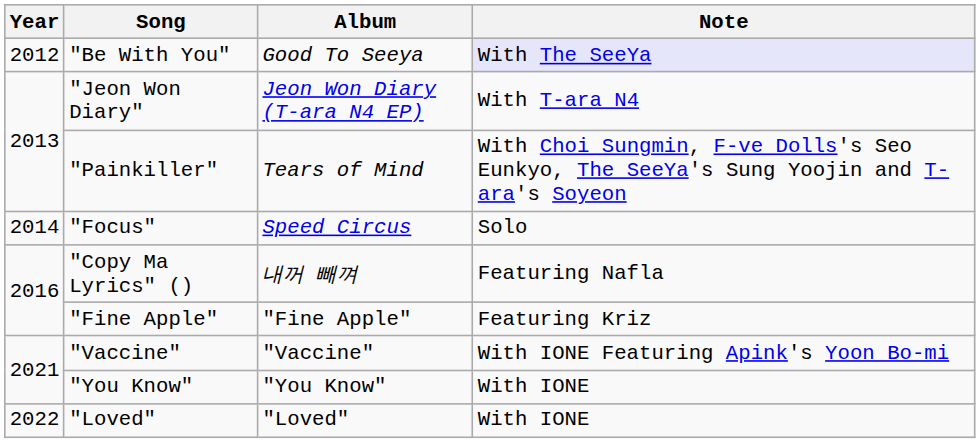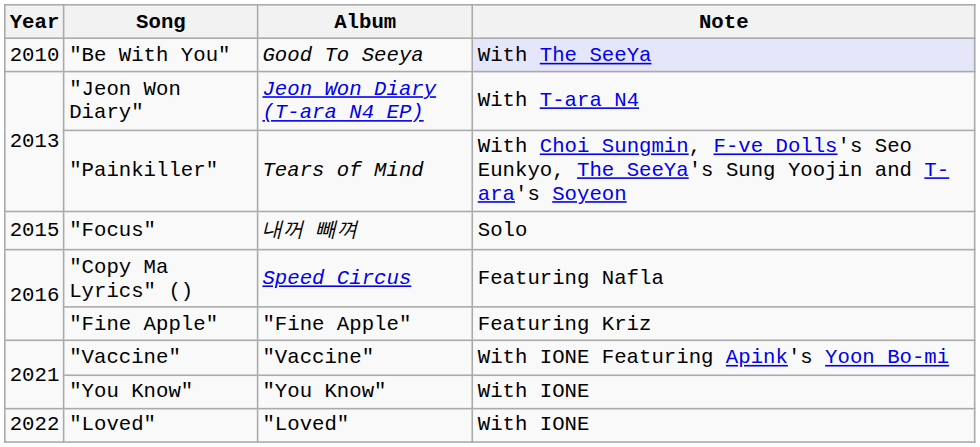"Be With You" | Year: 2012 -> 2010
"Focus" | Year: 2014 -> 2015
"Focus" | Album: Speed Circus -> 내꺼 빼껴
"Copy Ma Lyrics" () | Album: 내꺼 빼껴 -> Speed Circus
